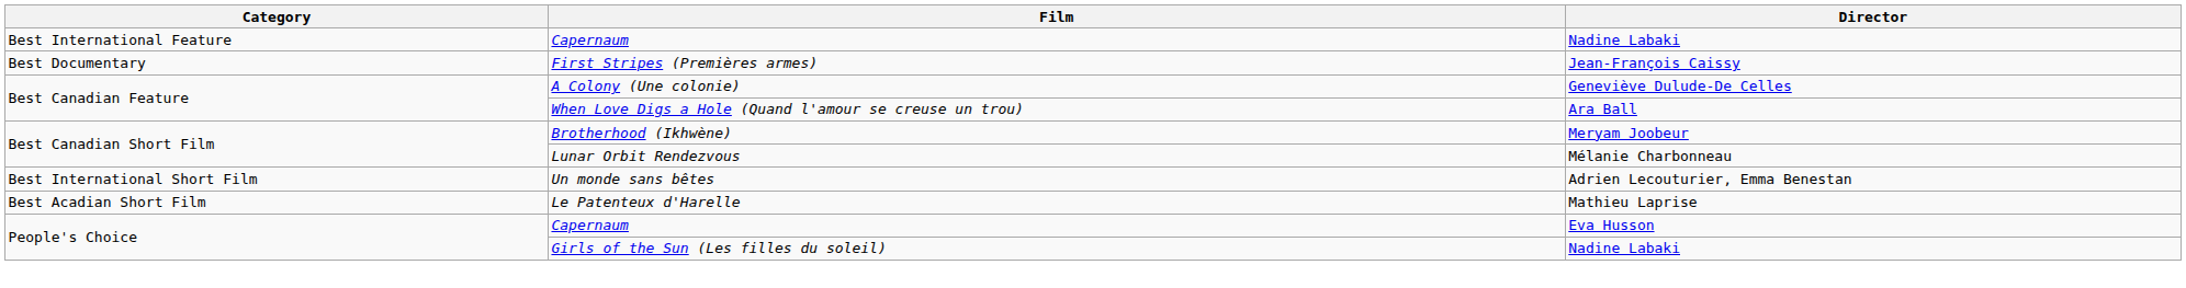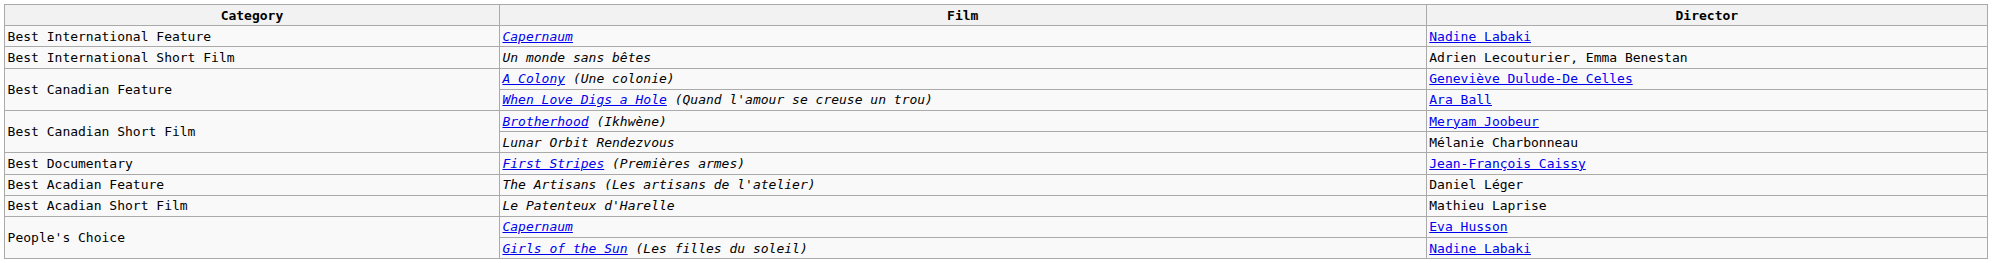rows swapped: Un monde sans bêtes <-> First Stripes (Premières armes)
+ row: Best Acadian Feature | The Artisans (Les artisans de l'atelier) | Daniel Léger
